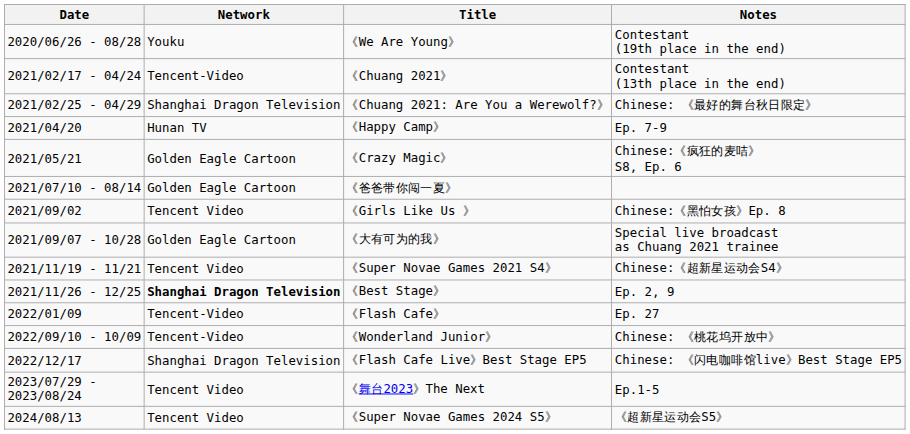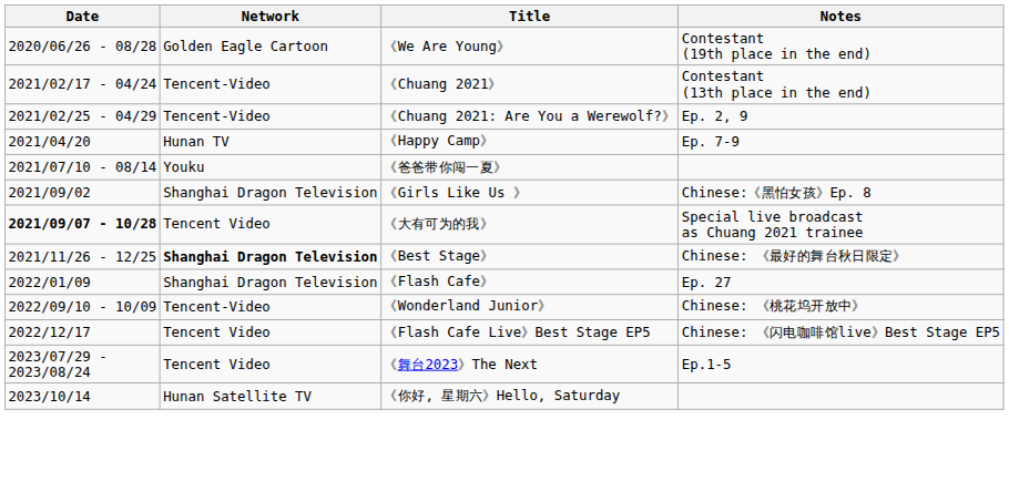《We Are Young》 | Network: Youku -> Golden Eagle Cartoon
《Chuang 2021: Are You a Werewolf?》 | Network: Shanghai Dragon Television -> Tencent-Video
《Chuang 2021: Are You a Werewolf?》 | Notes: Chinese: 《最好的舞台秋日限定》 -> Ep. 2, 9
- row: 2021/05/21 | Golden Eagle Cartoon | 《Crazy Magic》 | Chinese:《疯狂的麦咭》 S8, Ep. 6
《爸爸带你闯一夏》 | Network: Golden Eagle Cartoon -> Youku
《Girls Like Us 》 | Network: Tencent Video -> Shanghai Dragon Television
《大有可为的我》 | Date: normal -> bold
《大有可为的我》 | Network: Golden Eagle Cartoon -> Tencent Video
- row: 2021/11/19 - 11/21 | Tencent Video | 《Super Novae Games 2021 S4》 | Chinese:《超新星运动会S4》
《Best Stage》 | Notes: Ep. 2, 9 -> Chinese: 《最好的舞台秋日限定》
《Flash Cafe》 | Network: Tencent-Video -> Shanghai Dragon Television
《Flash Cafe Live》Best Stage EP5 | Network: Shanghai Dragon Television -> Tencent Video
+ row: 2023/10/14 | Hunan Satellite TV | 《你好, 星期六》Hello, Saturday
- row: 2024/08/13 | Tencent Video | 《Super Novae Games 2024 S5》 | 《超新星运动会S5》
